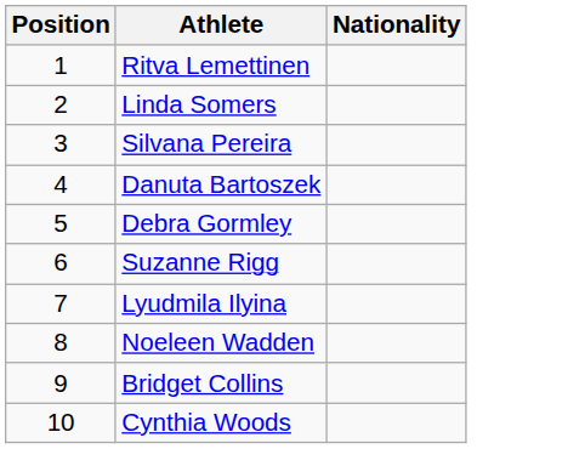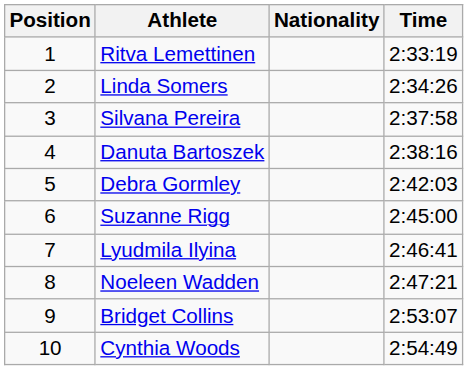+ column: Time | 2:33:19 | 2:34:26 | 2:37:58 | 2:38:16 | 2:42:03 | 2:45:00 | 2:46:41 | 2:47:21 | 2:53:07 | 2:54:49
